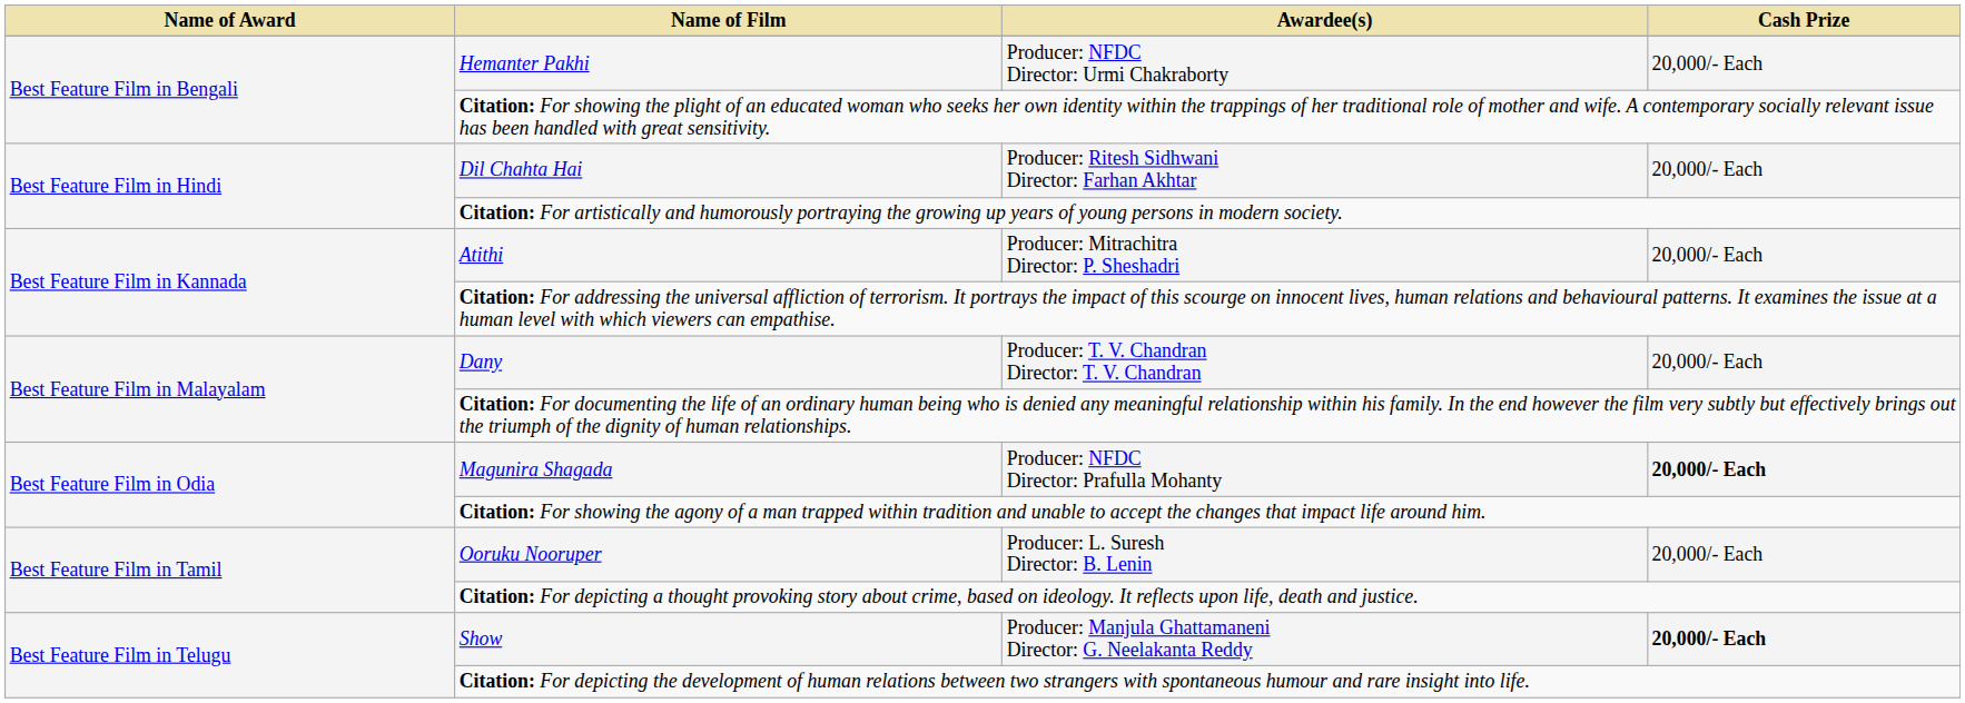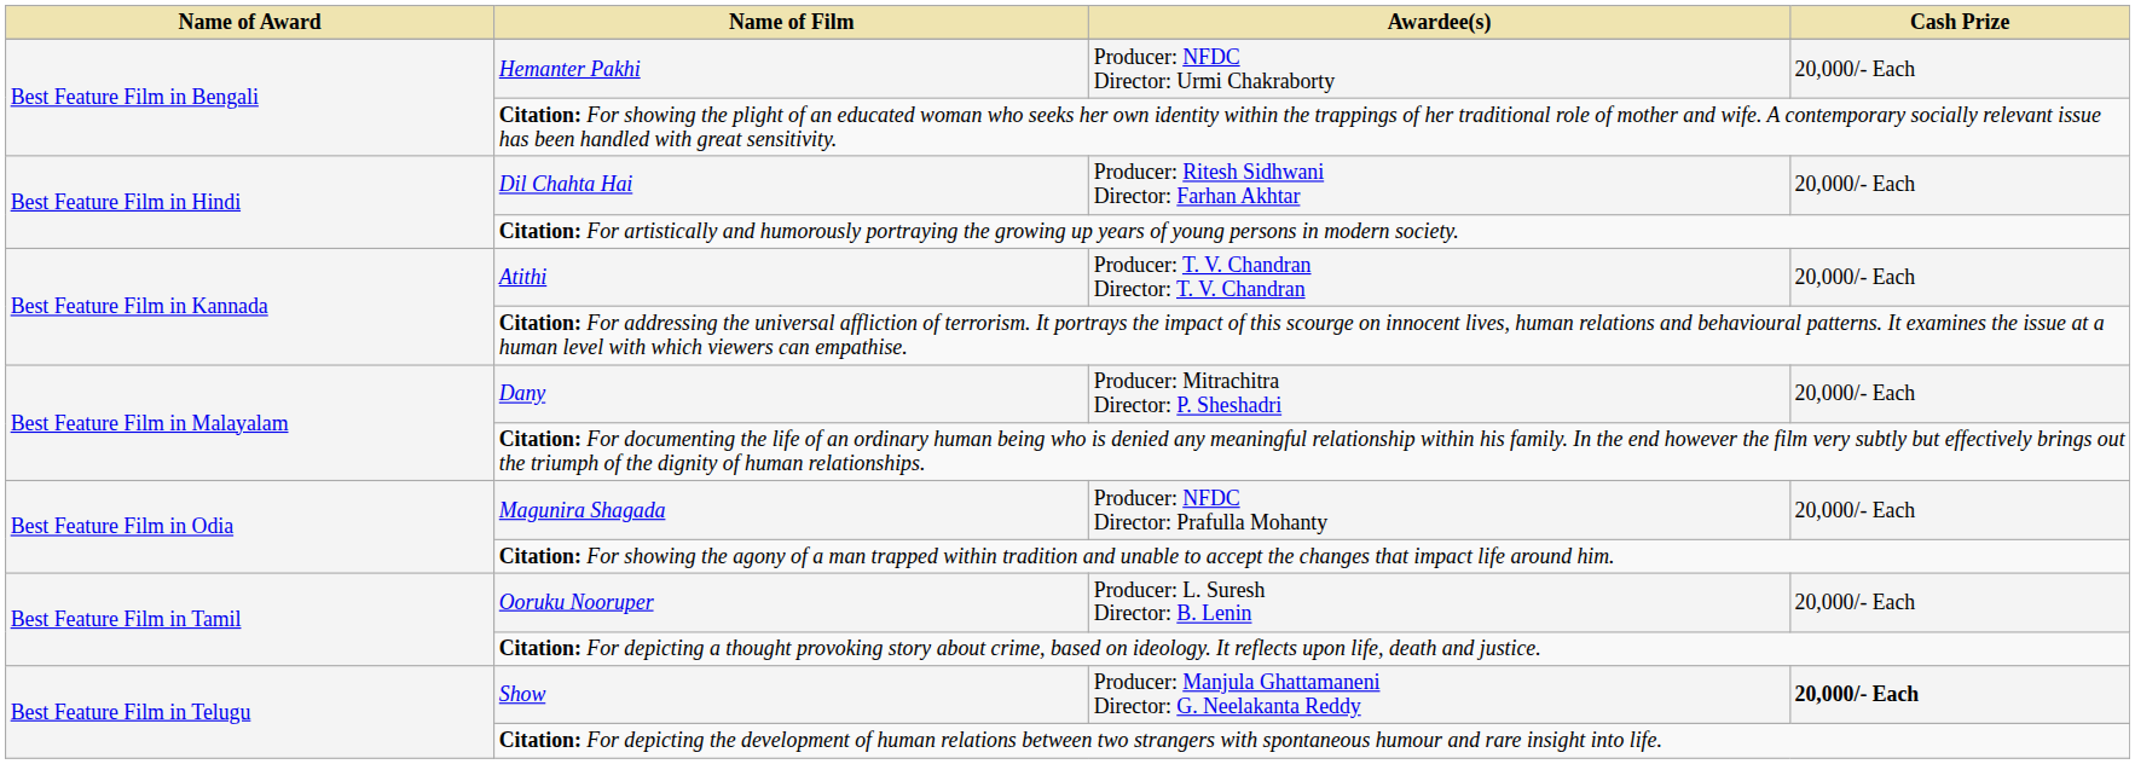Atithi | Awardee(s): Producer: Mitrachitra Director: P. Sheshadri -> Producer: T. V. Chandran Director: T. V. Chandran
Dany | Awardee(s): Producer: T. V. Chandran Director: T. V. Chandran -> Producer: Mitrachitra Director: P. Sheshadri
Magunira Shagada | Cash Prize: bold -> normal
